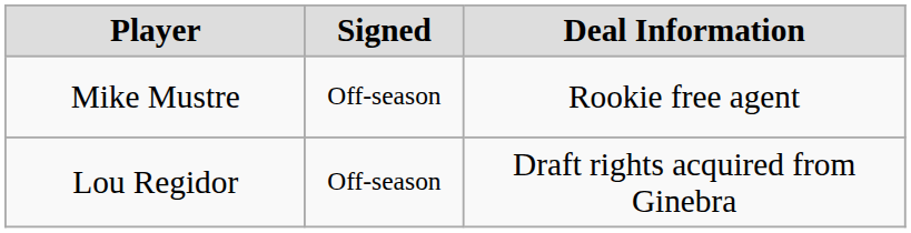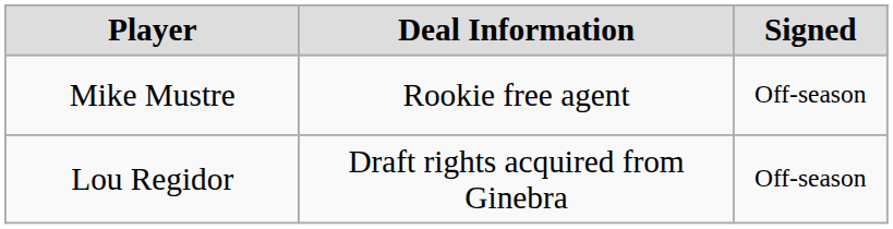columns swapped: Signed <-> Deal Information
